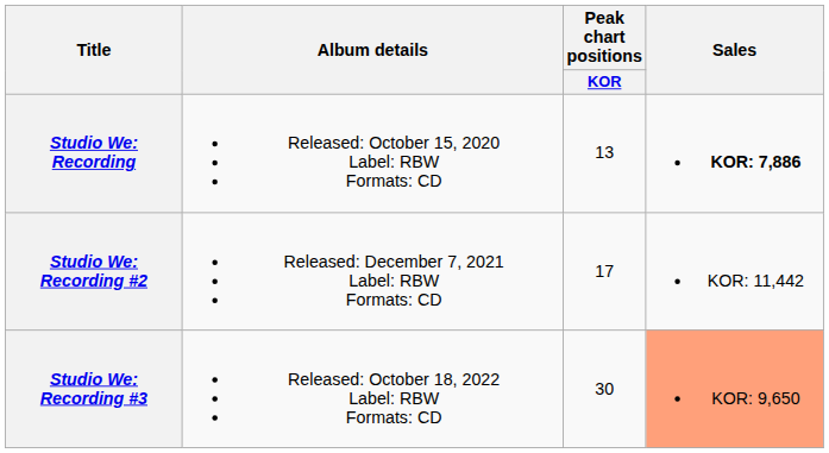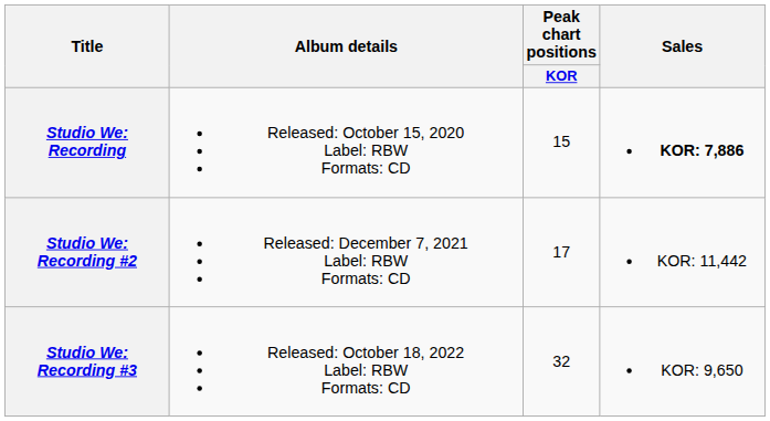Studio We: Recording | Peak chart positions / KOR: 13 -> 15
Studio We: Recording #3 | Peak chart positions / KOR: 30 -> 32
Studio We: Recording #3 | Sales: lightsalmon background -> no background
